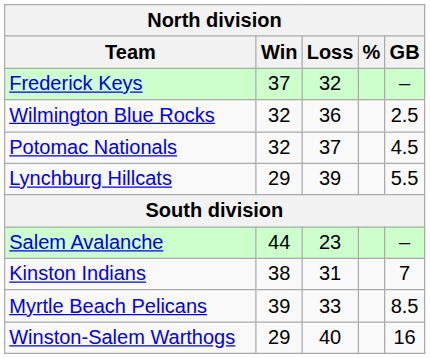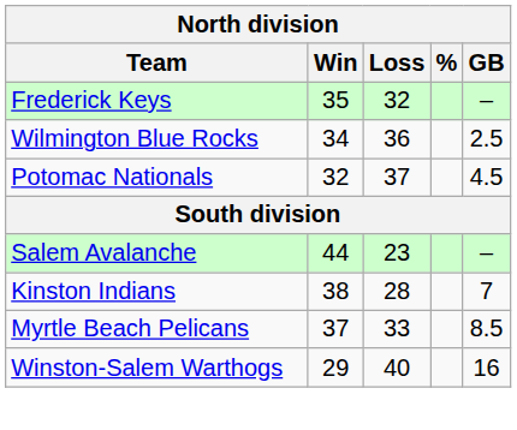Frederick Keys | Win: 37 -> 35
Wilmington Blue Rocks | Win: 32 -> 34
- row: Lynchburg Hillcats | 29 | 39 | 5.5
Kinston Indians | Loss: 31 -> 28
Myrtle Beach Pelicans | Win: 39 -> 37
